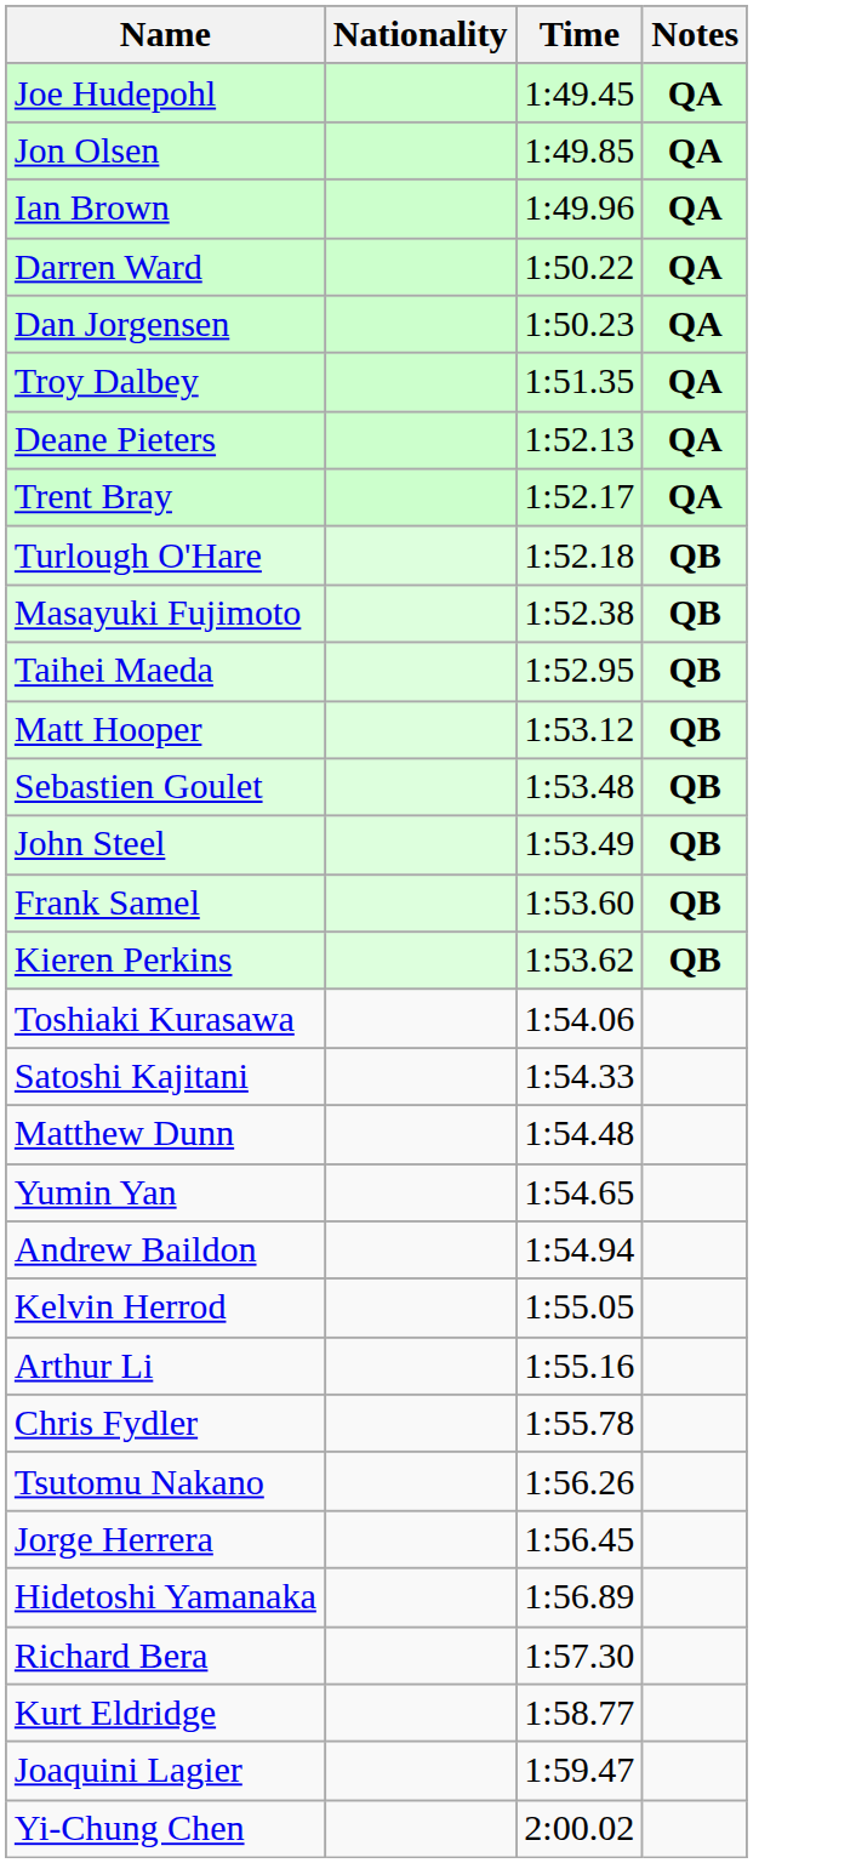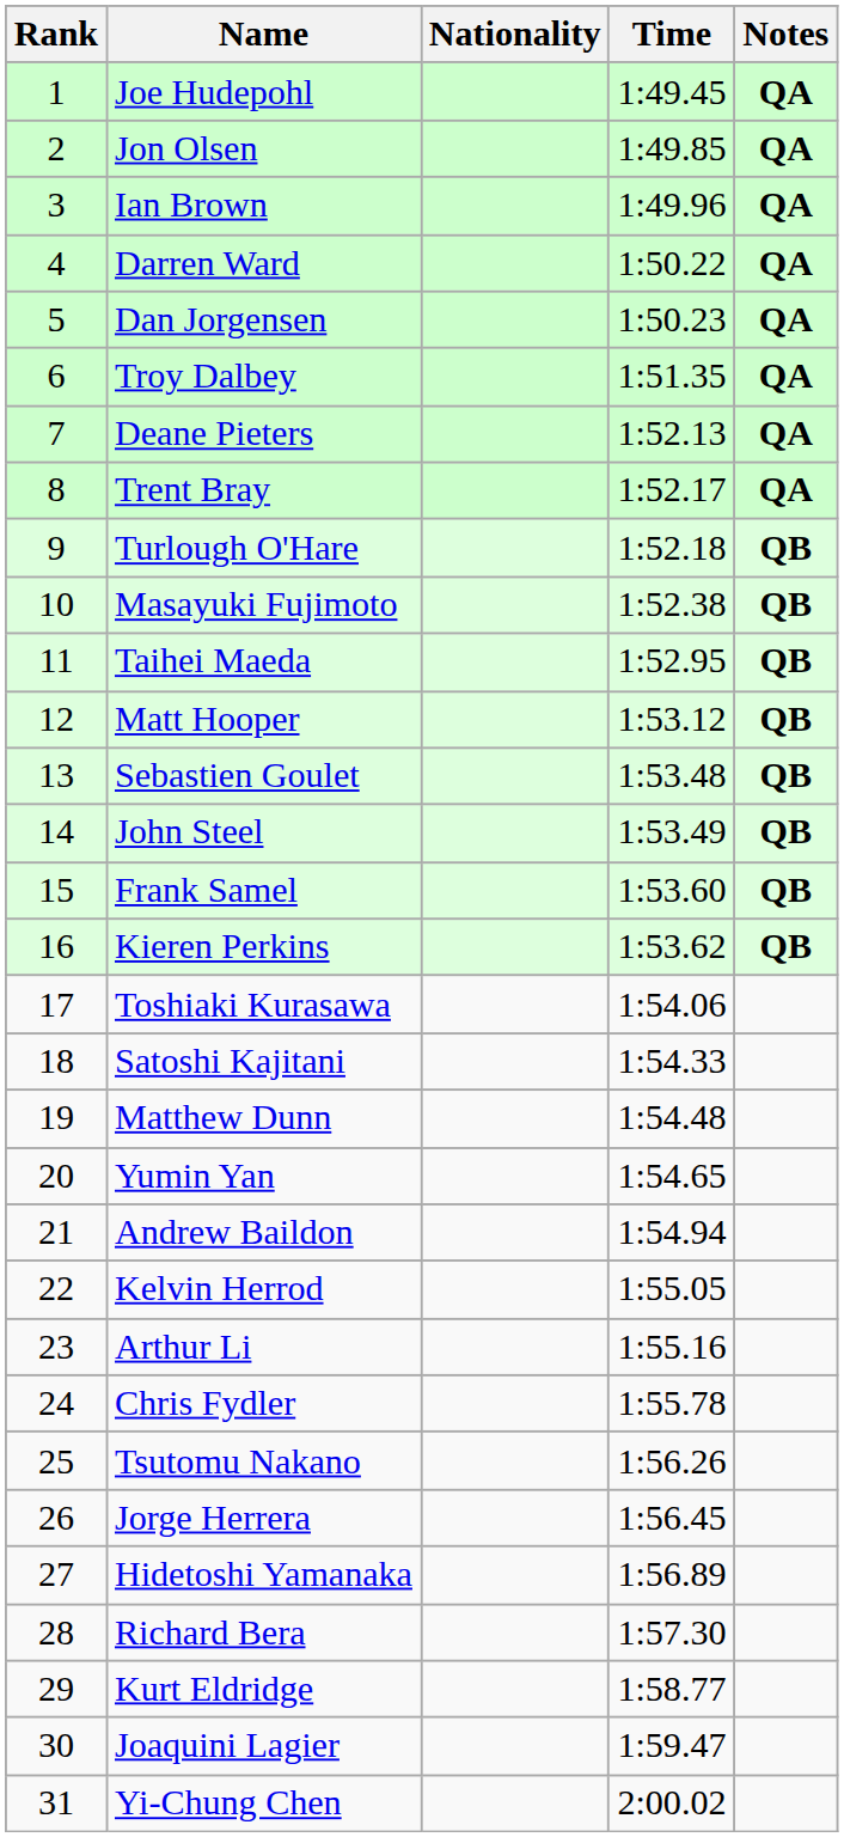+ column: Rank | 1 | 2 | 3 | 4 | 5 | 6 | 7 | 8 | 9 | 10 | 11 | 12 | 13 | 14 | 15 | 16 | 17 | 18 | 19 | 20 | 21 | 22 | 23 | 24 | 25 | 26 | 27 | 28 | 29 | 30 | 31
